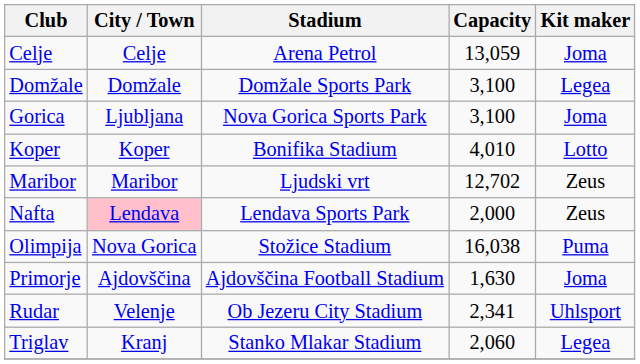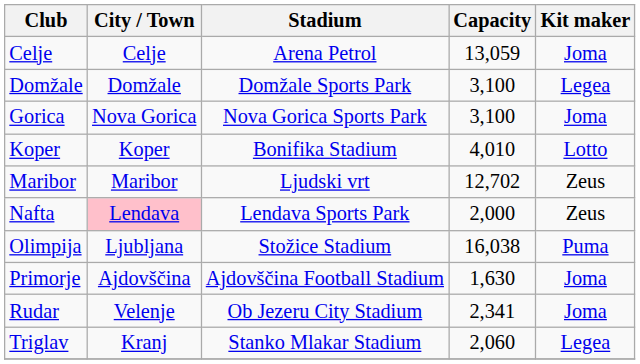Gorica | City / Town: Ljubljana -> Nova Gorica
Olimpija | City / Town: Nova Gorica -> Ljubljana
Rudar | Kit maker: Uhlsport -> Joma
